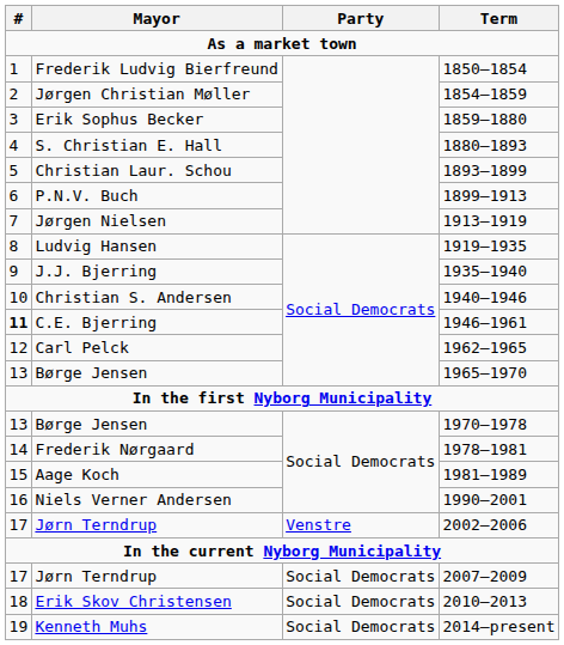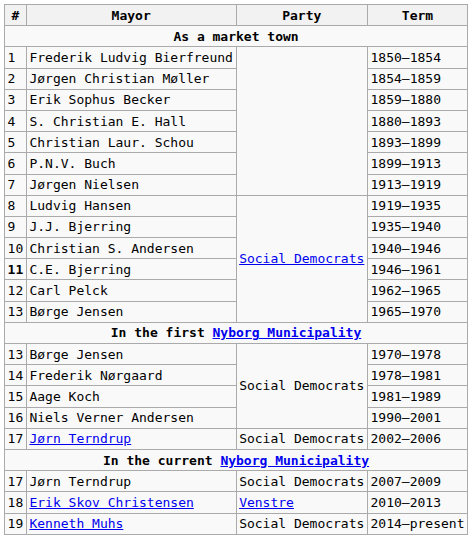Jørn Terndrup / 2002–2006 | Party: Venstre -> Social Democrats
Erik Skov Christensen | Party: Social Democrats -> Venstre
